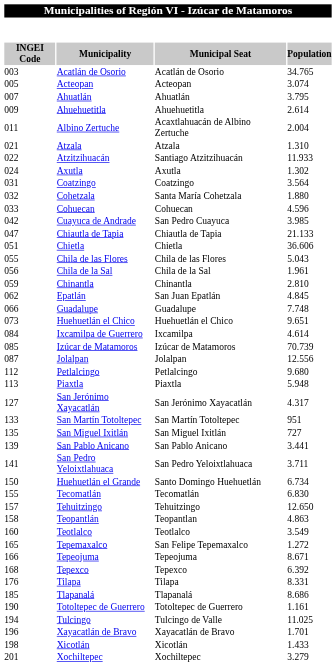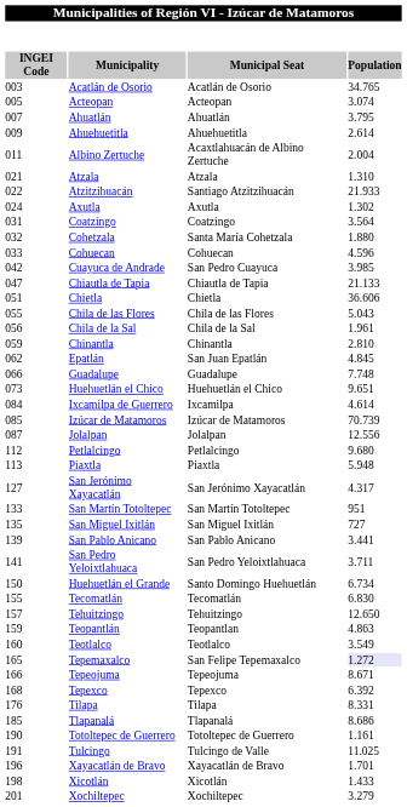Atzitzihuacán | column 4: 11.933 -> 21.933
Teopantlán | column 1: 158 -> 159
Tepemaxalco | column 4: no background -> lavender background
Tulcingo | column 1: 194 -> 191
